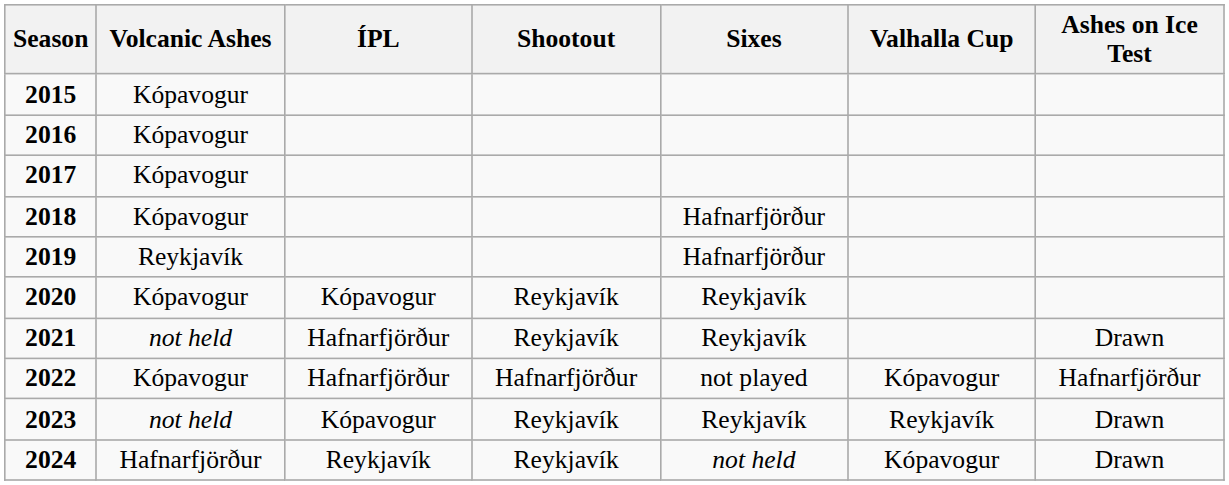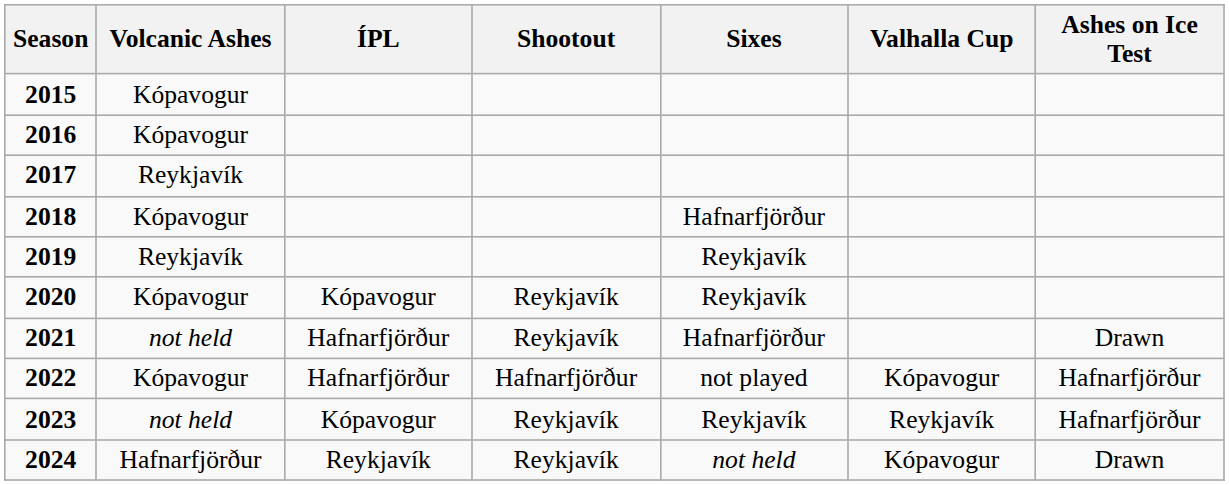2017 | Volcanic Ashes: Kópavogur -> Reykjavík
2019 | Sixes: Hafnarfjörður -> Reykjavík
2021 | Sixes: Reykjavík -> Hafnarfjörður
2023 | Ashes on Ice Test: Drawn -> Hafnarfjörður
